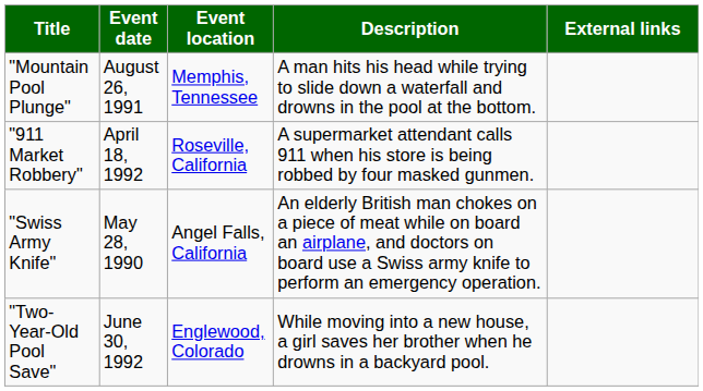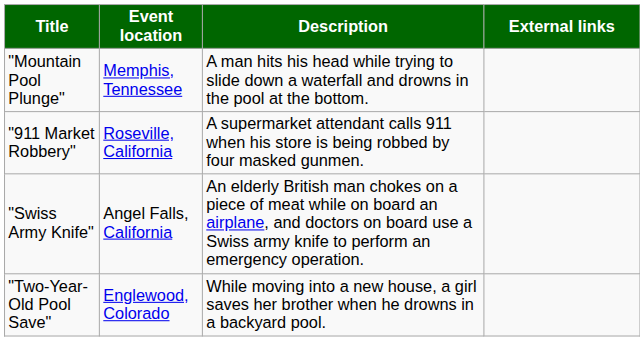- column: Event date | August 26, 1991 | April 18, 1992 | May 28, 1990 | June 30, 1992
